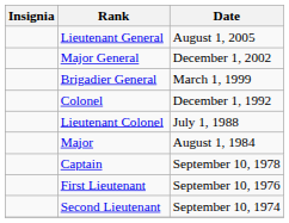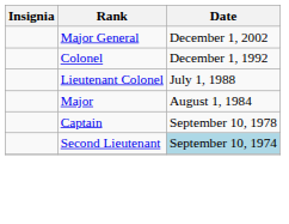- row: Lieutenant General | August 1, 2005
- row: Brigadier General | March 1, 1999
- row: First Lieutenant | September 10, 1976
Second Lieutenant | Date: no background -> lightblue background
